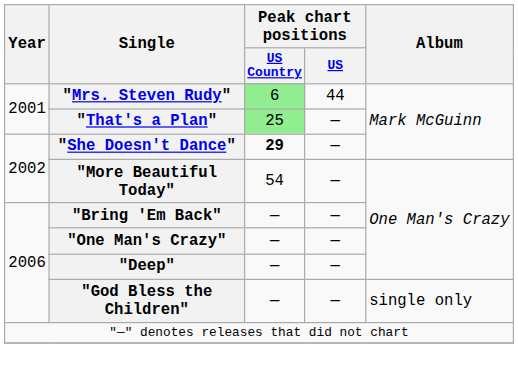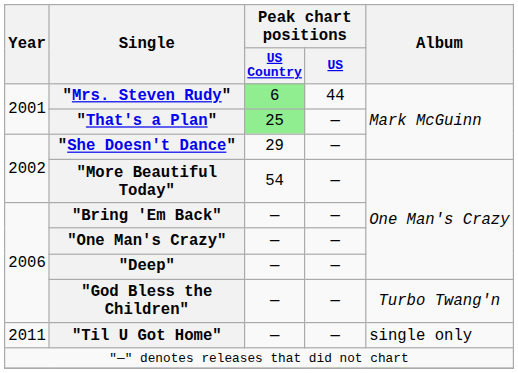"She Doesn't Dance" | Peak chart positions / US Country: bold -> normal
"God Bless the Children" | Album: single only -> Turbo Twang'n
+ row: 2011 | "Til U Got Home" | — | — | single only
